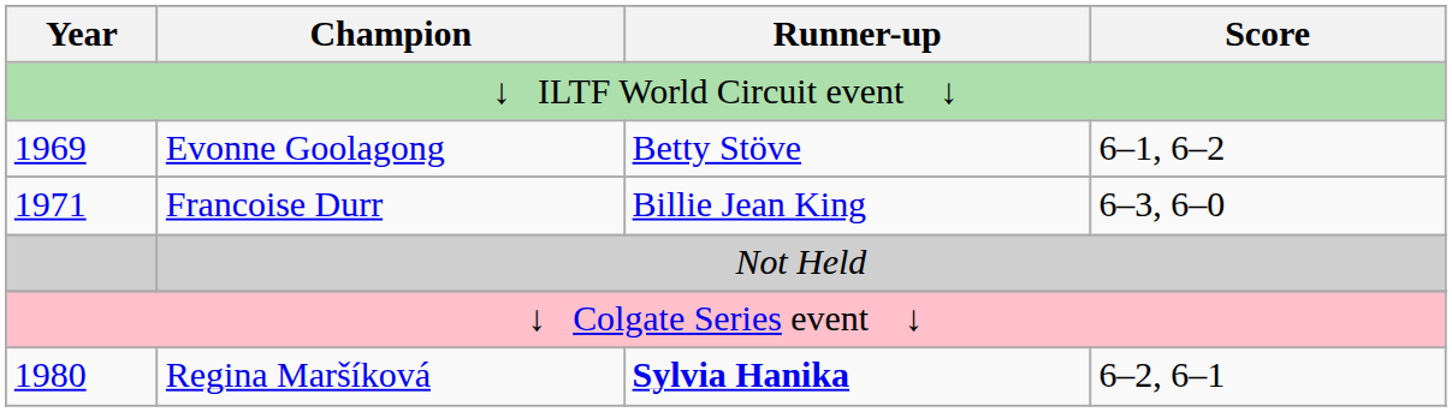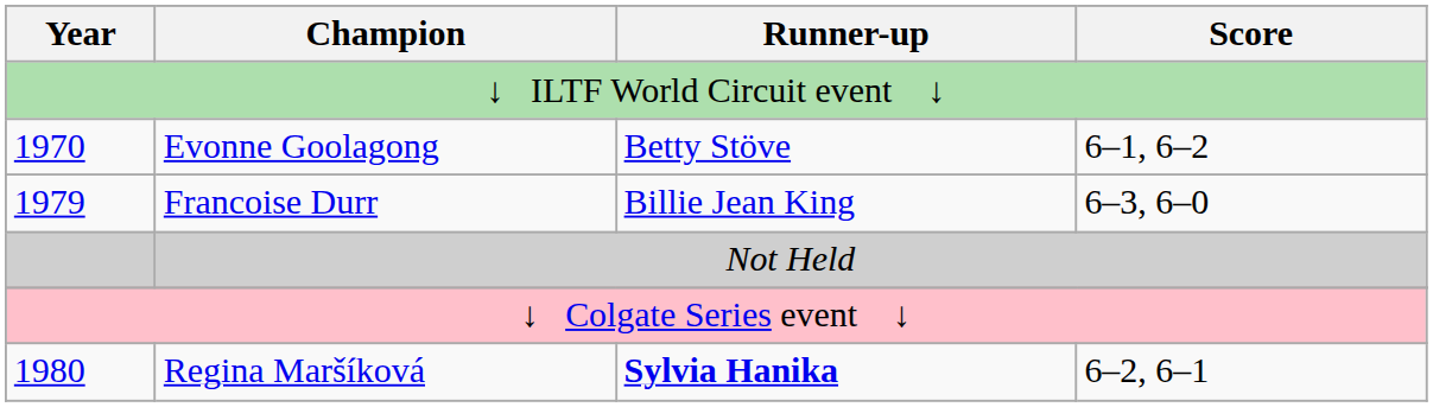Evonne Goolagong | Year: 1969 -> 1970
Francoise Durr | Year: 1971 -> 1979
